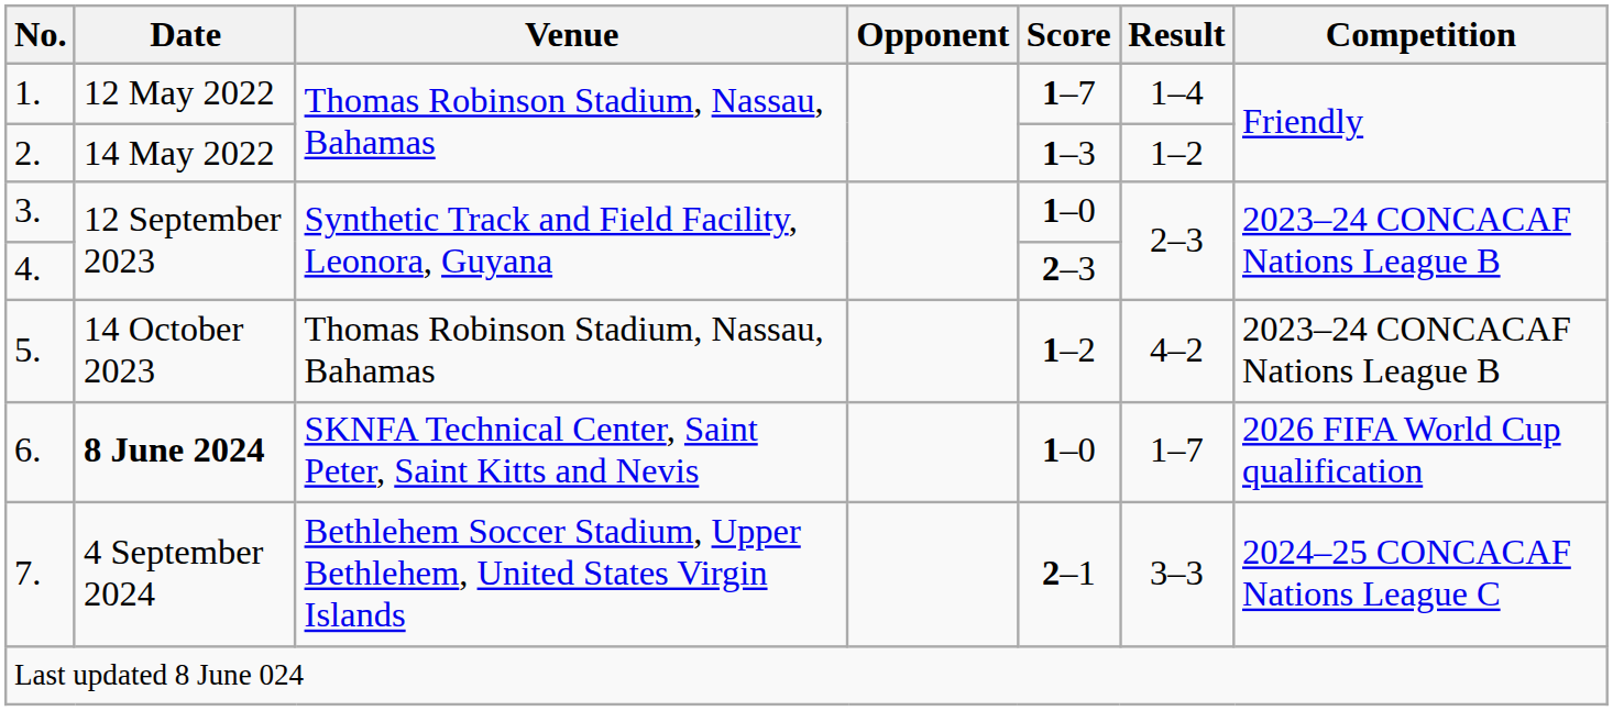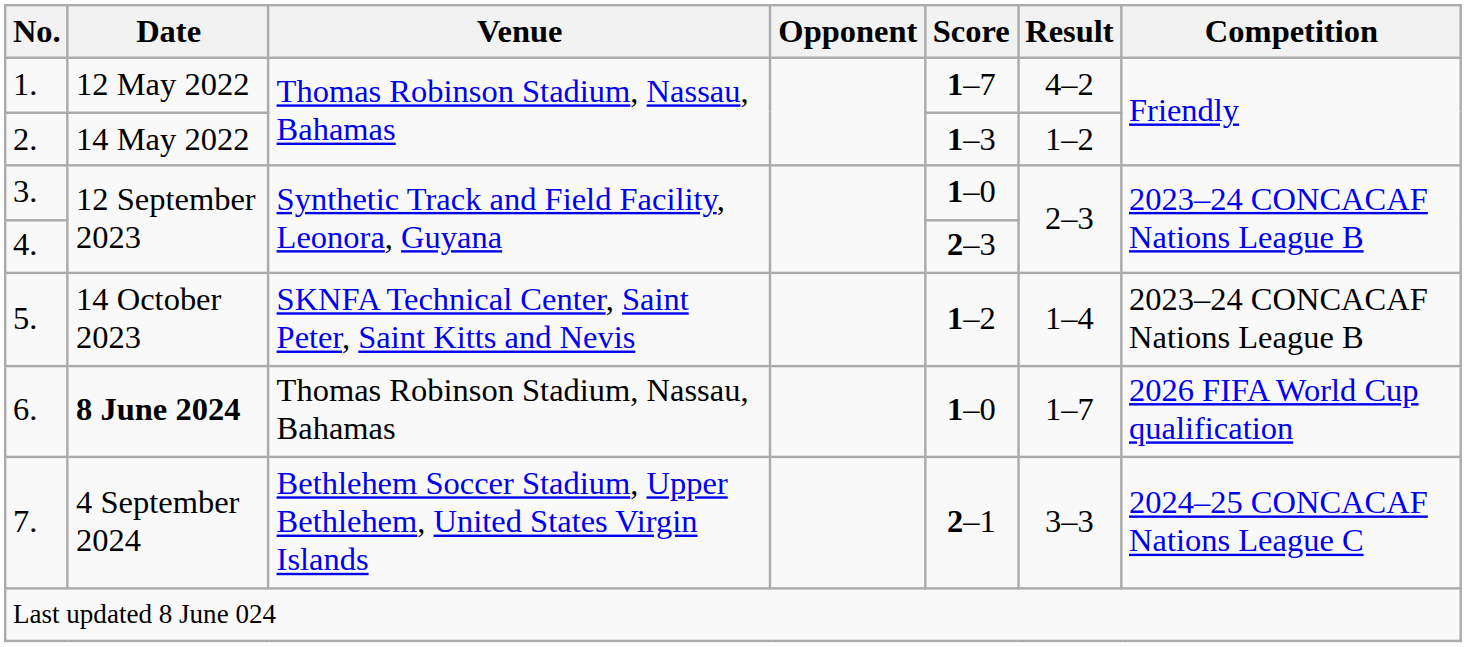1. | Result: 1–4 -> 4–2
5. | Venue: Thomas Robinson Stadium, Nassau, Bahamas -> SKNFA Technical Center, Saint Peter, Saint Kitts and Nevis
5. | Result: 4–2 -> 1–4
6. | Venue: SKNFA Technical Center, Saint Peter, Saint Kitts and Nevis -> Thomas Robinson Stadium, Nassau, Bahamas
